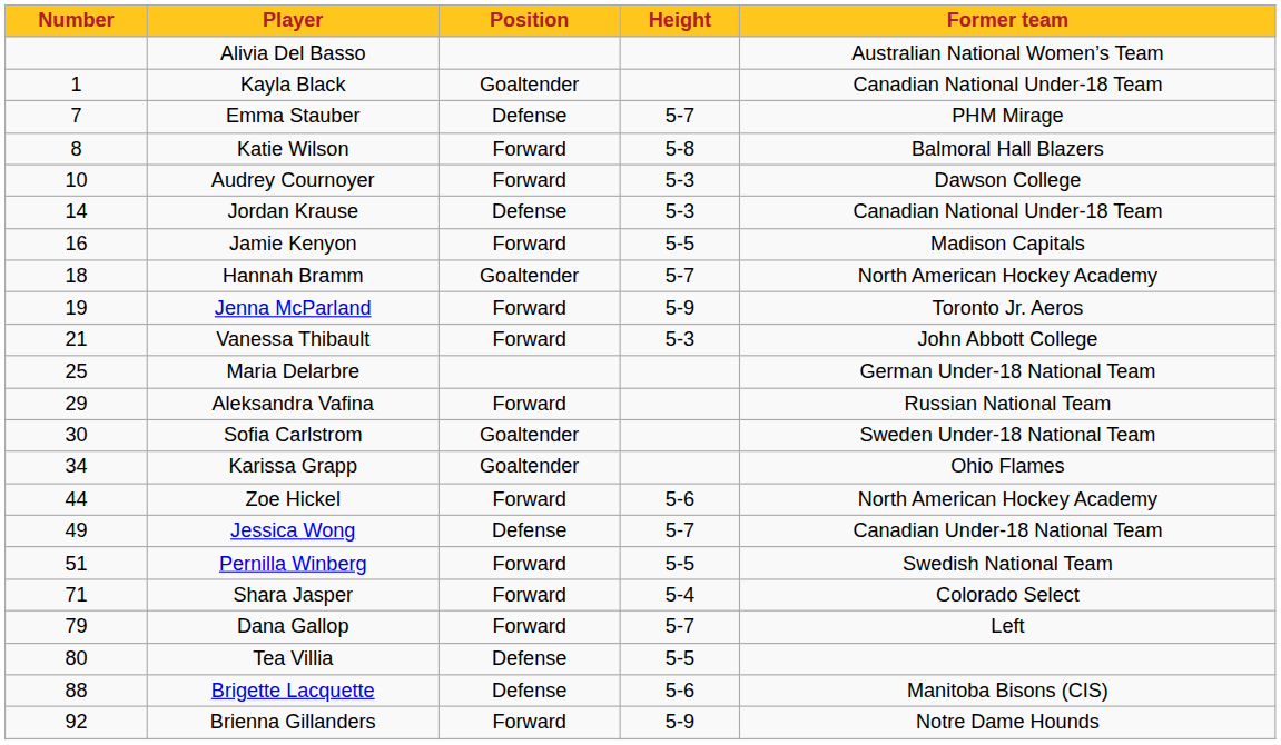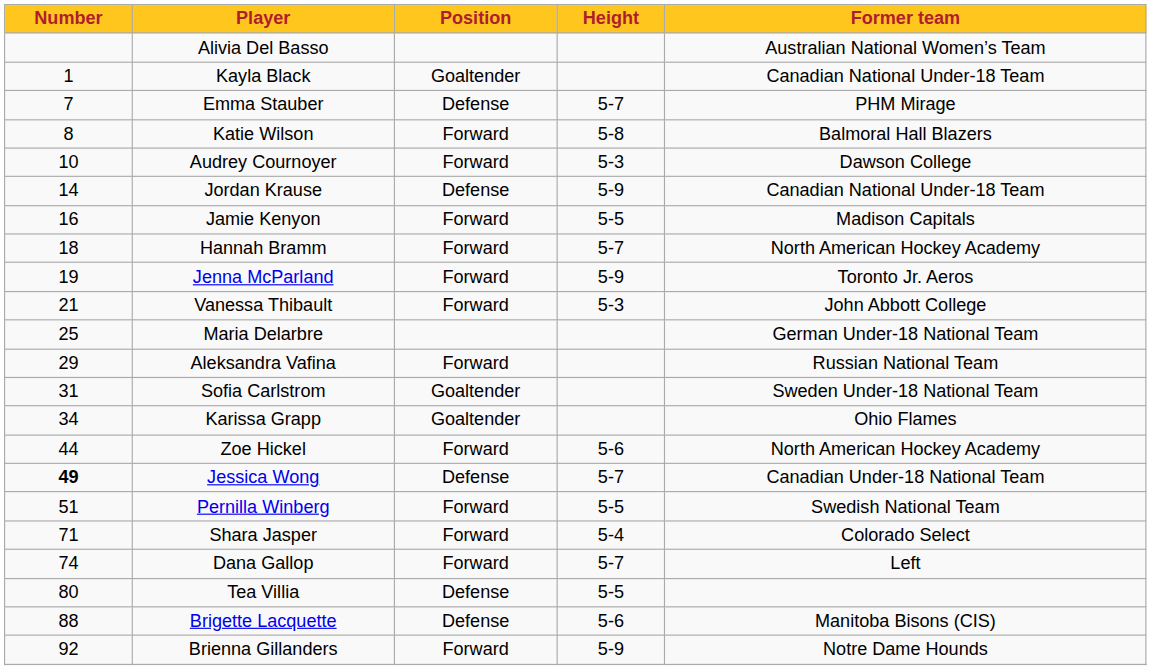Jordan Krause | Height: 5-3 -> 5-9
Hannah Bramm | Position: Goaltender -> Forward
Sofia Carlstrom | Number: 30 -> 31
Jessica Wong | Number: normal -> bold
Dana Gallop | Number: 79 -> 74
